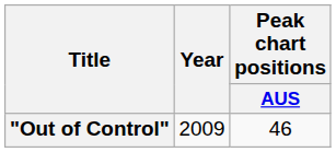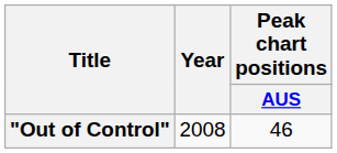"Out of Control" | Year: 2009 -> 2008
